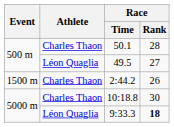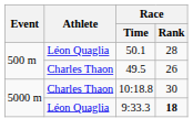50.1 | Athlete: Charles Thaon -> Léon Quaglia
49.5 | Athlete: Léon Quaglia -> Charles Thaon
49.5 | Race / Rank: 27 -> 26
- row: 1500 m | Charles Thaon | 2:44.2 | 26
